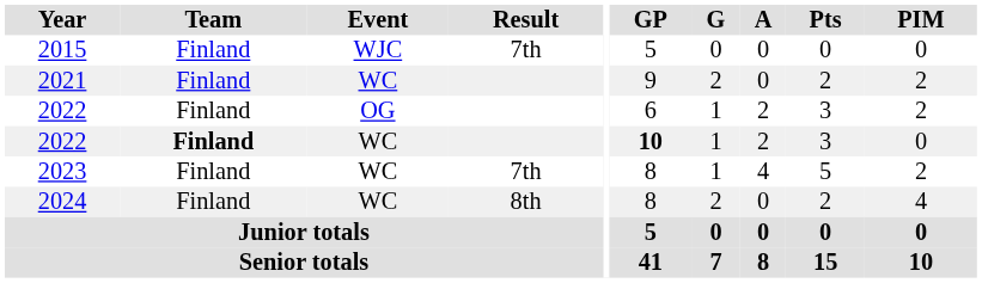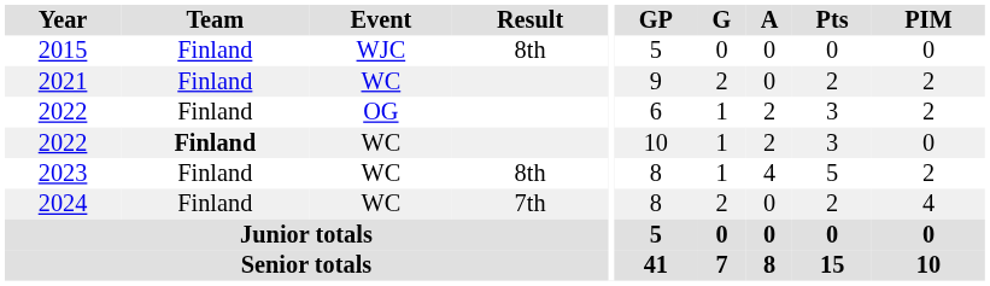2015 | Result: 7th -> 8th
2022 / WC | GP: bold -> normal
2023 | Result: 7th -> 8th
2024 | Result: 8th -> 7th
